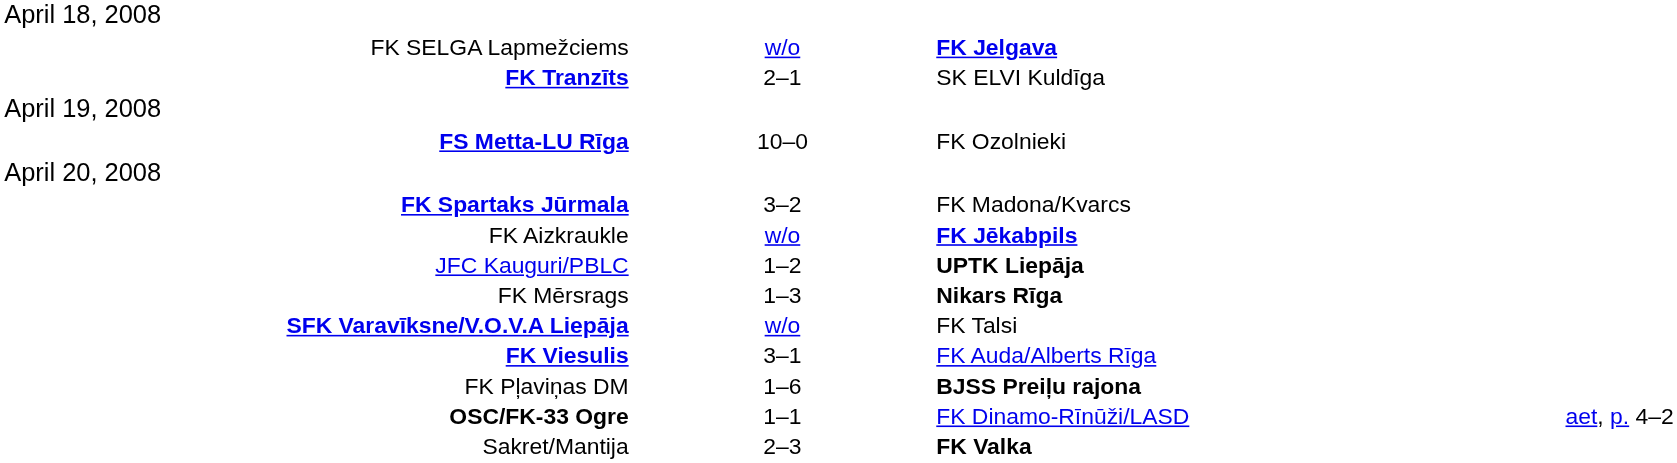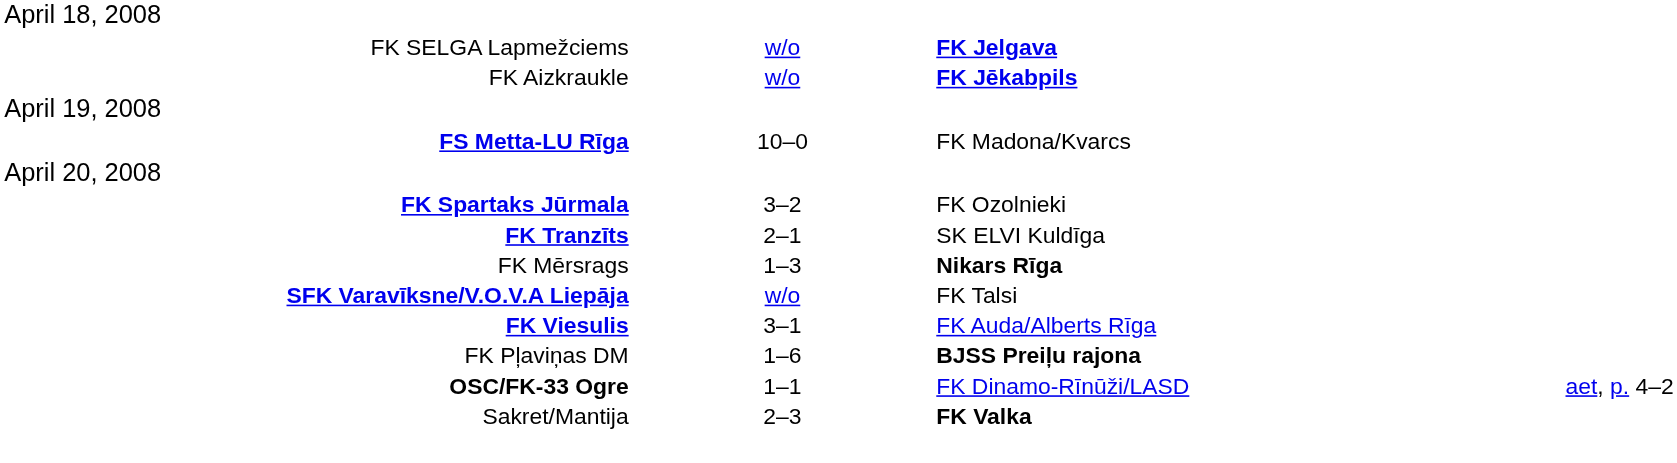rows swapped: FK Aizkraukle <-> FK Tranzīts
FS Metta-LU Rīga | column 3: FK Ozolnieki -> FK Madona/Kvarcs
FK Spartaks Jūrmala | column 3: FK Madona/Kvarcs -> FK Ozolnieki
- row: JFC Kauguri/PBLC | 1–2 | UPTK Liepāja
